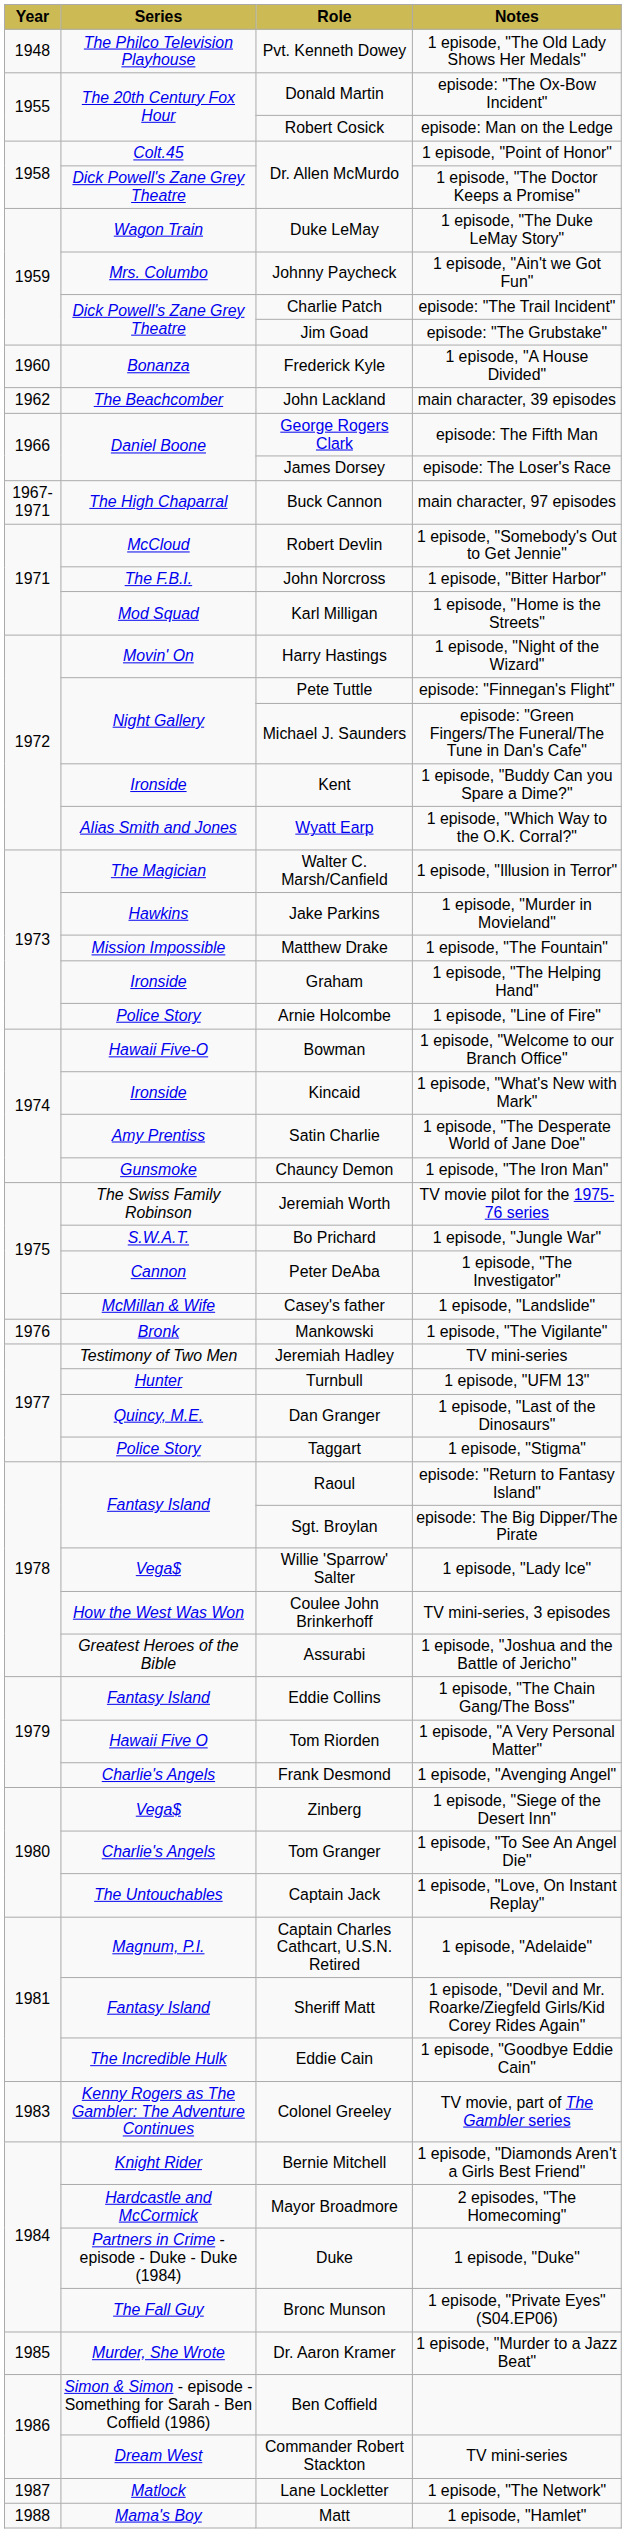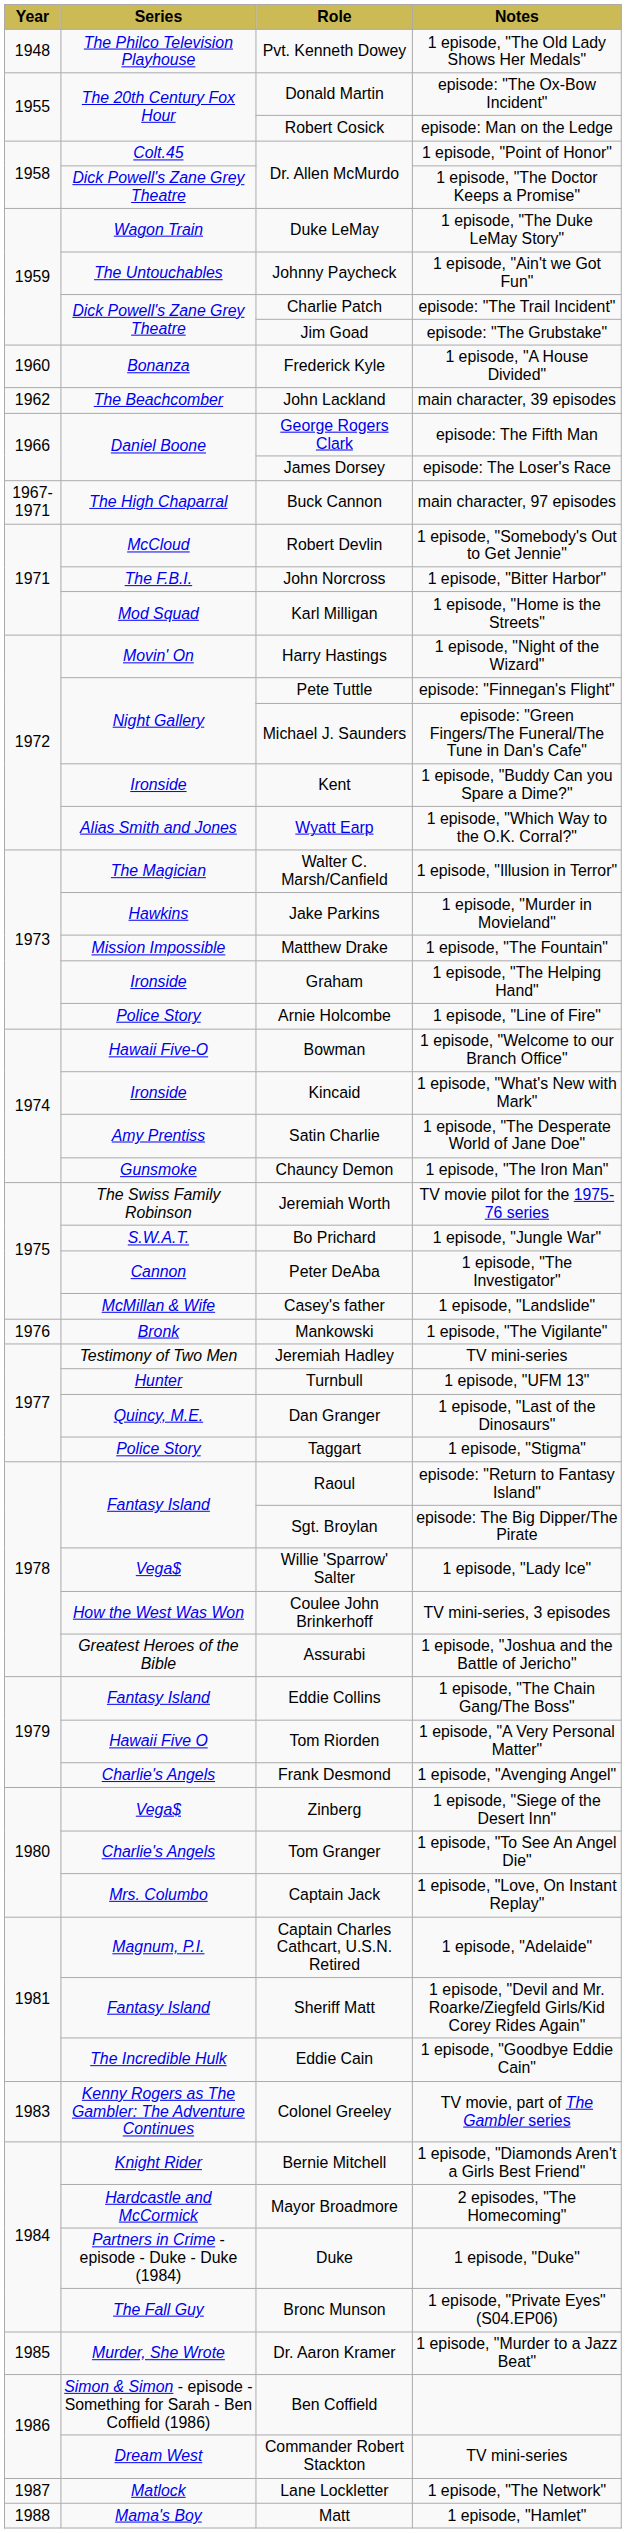Johnny Paycheck | Series: Mrs. Columbo -> The Untouchables
Captain Jack | Series: The Untouchables -> Mrs. Columbo
